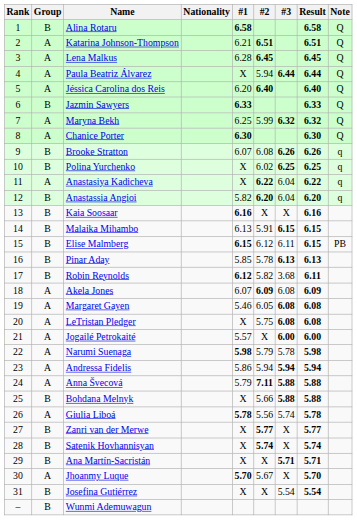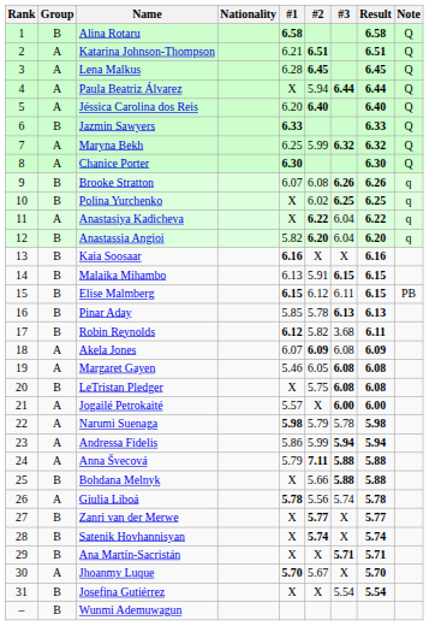LeTristan Pledger | Group: A -> B
Andressa Fidelis | #2: 5.94 -> 5.99
